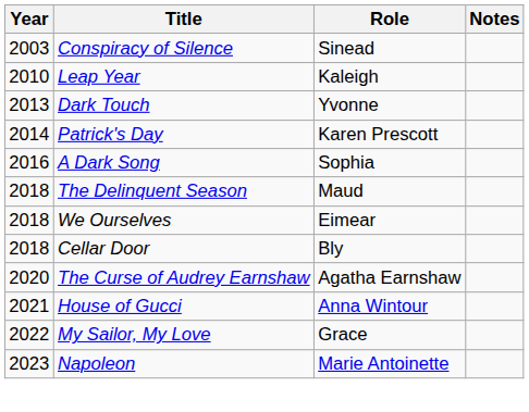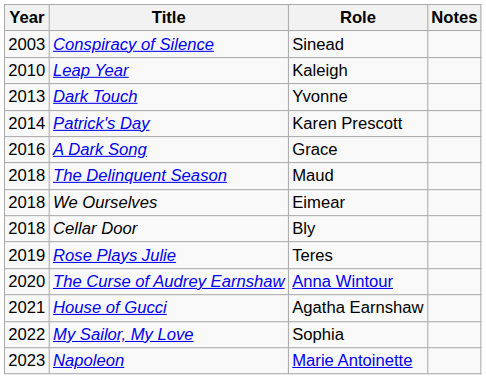A Dark Song | Role: Sophia -> Grace
+ row: 2019 | Rose Plays Julie | Teres
The Curse of Audrey Earnshaw | Role: Agatha Earnshaw -> Anna Wintour
House of Gucci | Role: Anna Wintour -> Agatha Earnshaw
My Sailor, My Love | Role: Grace -> Sophia
